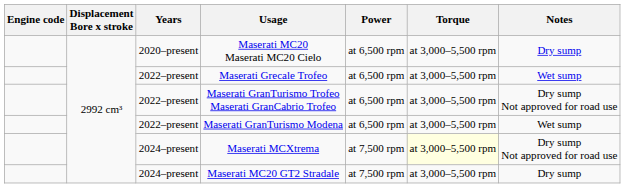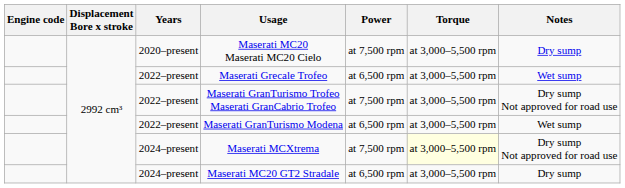Maserati MC20 Maserati MC20 Cielo | Power: at 6,500 rpm -> at 7,500 rpm
Maserati GranTurismo Trofeo Maserati GranCabrio Trofeo | Power: at 6,500 rpm -> at 7,500 rpm
Maserati MC20 GT2 Stradale | Power: at 7,500 rpm -> at 6,500 rpm
